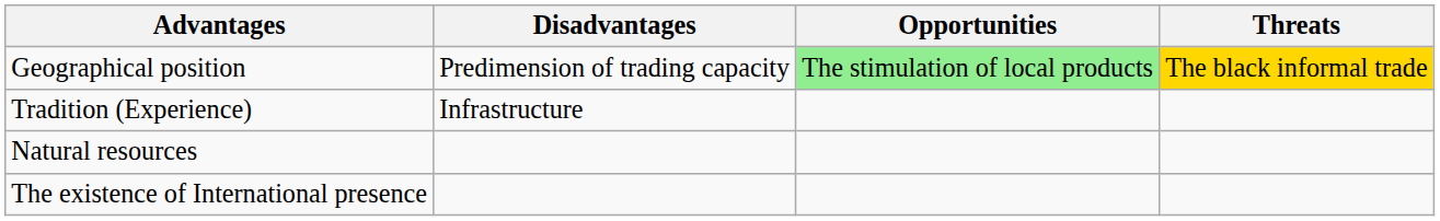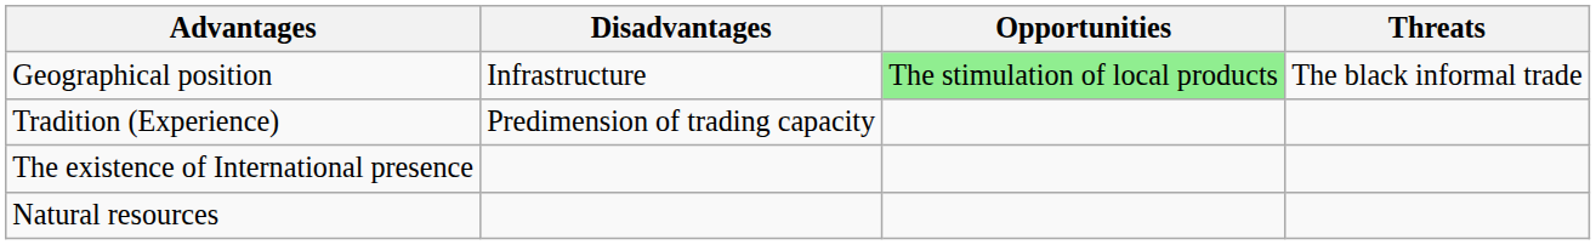Geographical position | Disadvantages: Predimension of trading capacity -> Infrastructure
Geographical position | Threats: gold background -> no background
Tradition (Experience) | Disadvantages: Infrastructure -> Predimension of trading capacity
rows swapped: Natural resources <-> The existence of International presence
